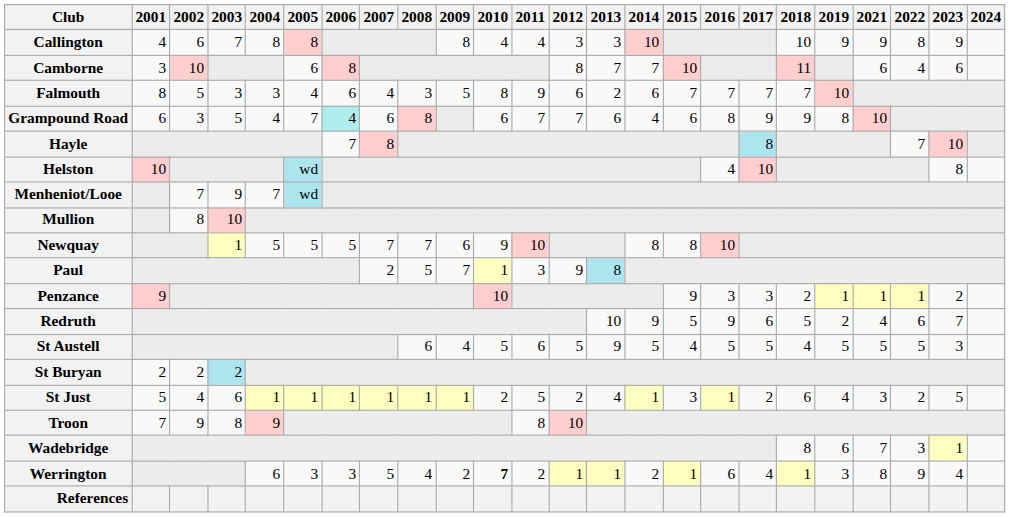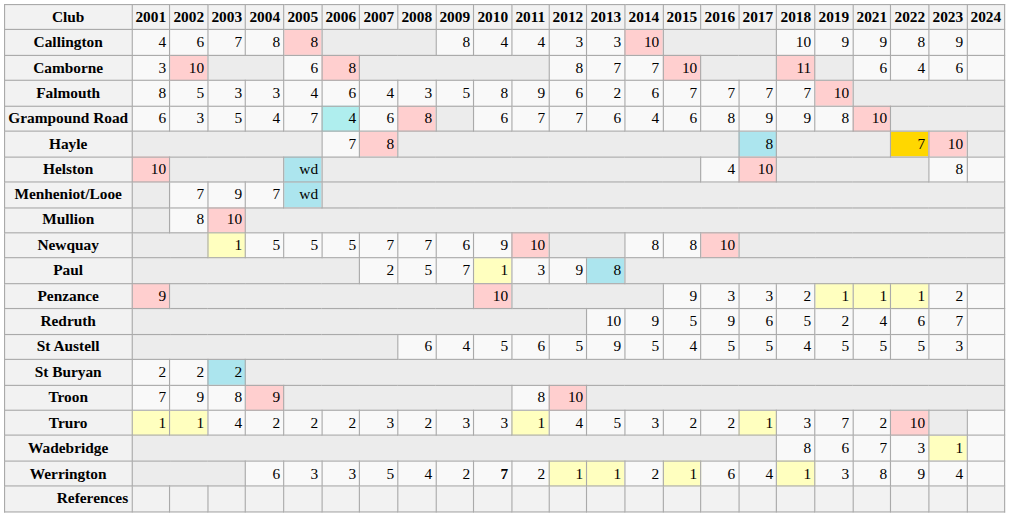Hayle | 2022: no background -> gold background
- row: St Just | 5 | 4 | 6 | 1 | 1 | 1 | 1 | 1 | 1 | 2 | 5 | 2 | 4 | 1 | 3 | 1 | 2 | 6 | 4 | 3 | 2 | 5
+ row: Truro | 1 | 1 | 4 | 2 | 2 | 2 | 3 | 2 | 3 | 3 | 1 | 4 | 5 | 3 | 2 | 2 | 1 | 3 | 7 | 2 | 10
